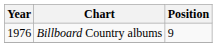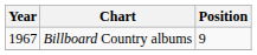Billboard Country albums | Year: 1976 -> 1967
